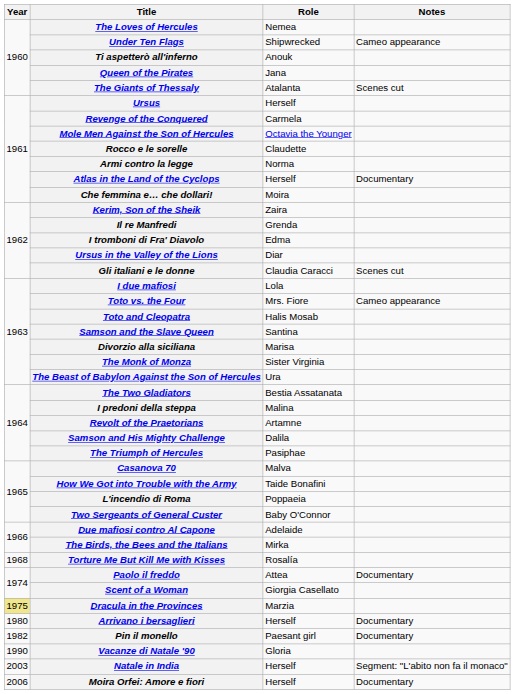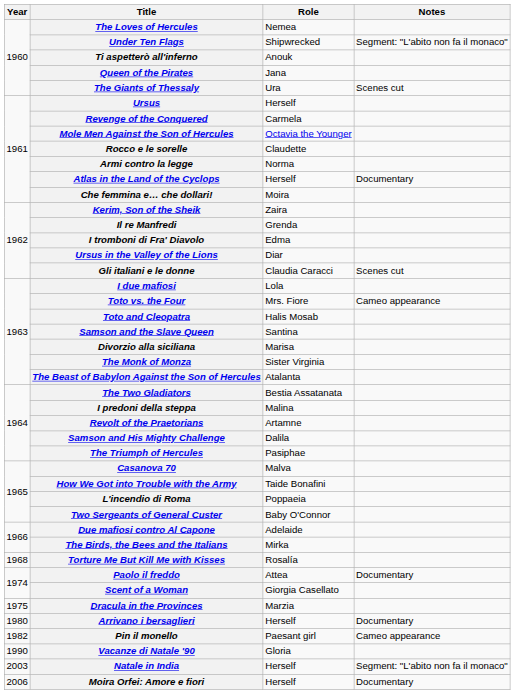Under Ten Flags | Notes: Cameo appearance -> Segment: "L'abito non fa il monaco"
The Giants of Thessaly | Role: Atalanta -> Ura
The Beast of Babylon Against the Son of Hercules | Role: Ura -> Atalanta
Dracula in the Provinces | Year: khaki background -> no background
Pin il monello | Notes: Documentary -> Cameo appearance
